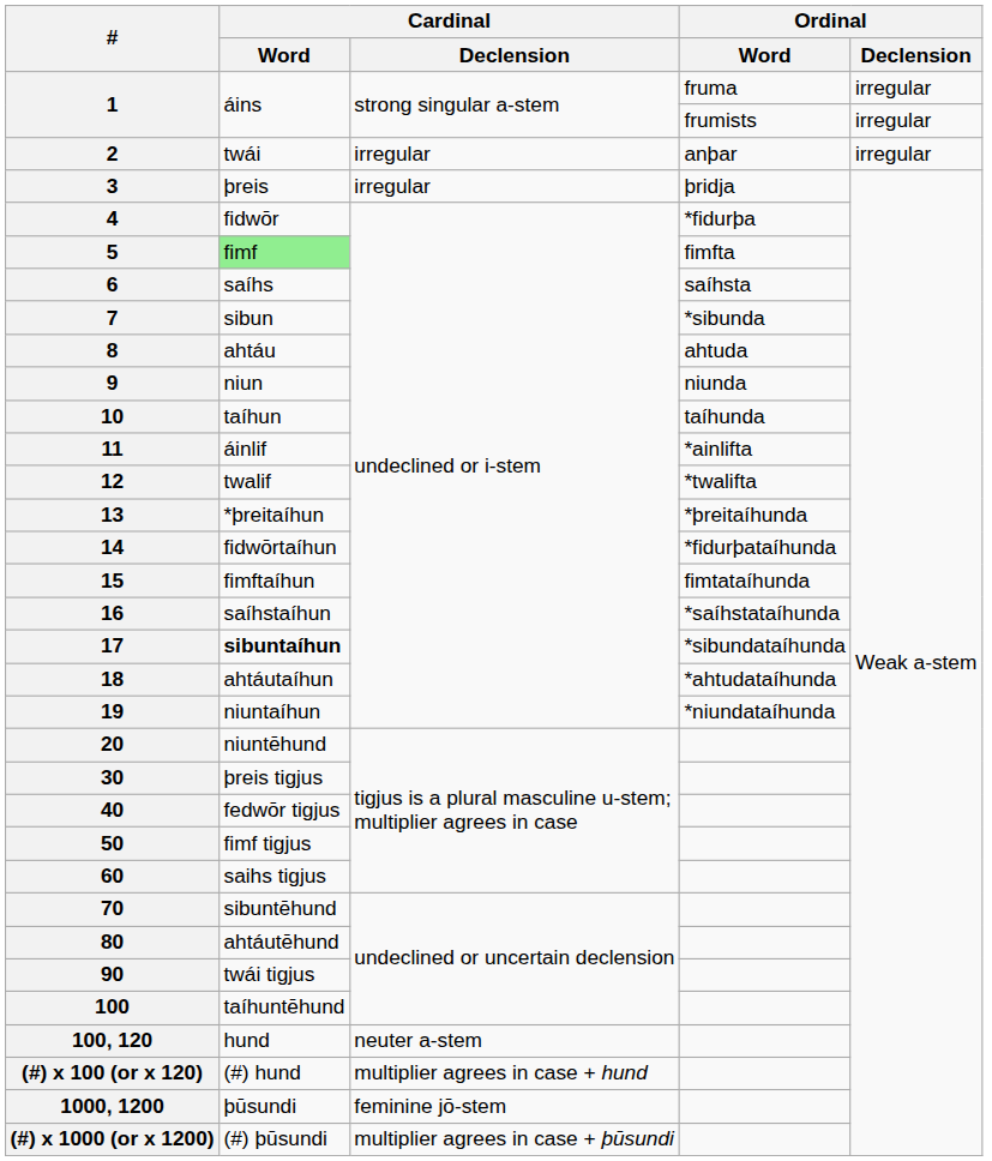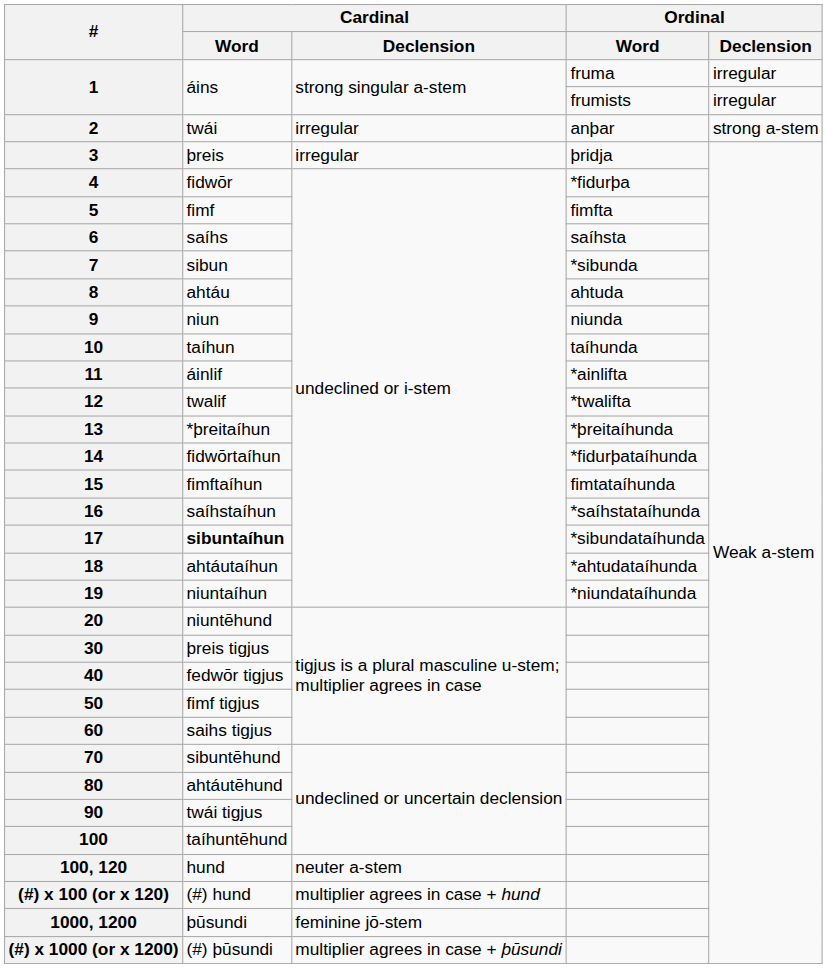2 | Ordinal / Declension: irregular -> strong a-stem
5 | Cardinal / Word: lightgreen background -> no background
